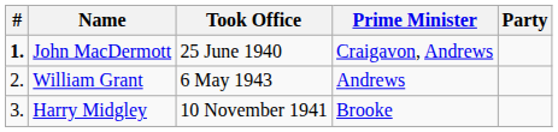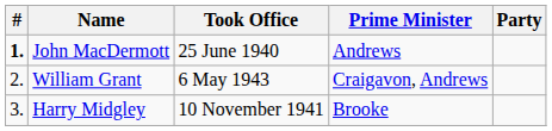John MacDermott | Prime Minister: Craigavon, Andrews -> Andrews
William Grant | Prime Minister: Andrews -> Craigavon, Andrews
